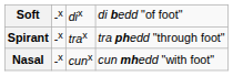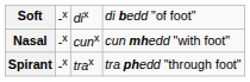rows swapped: Spirant <-> Nasal
